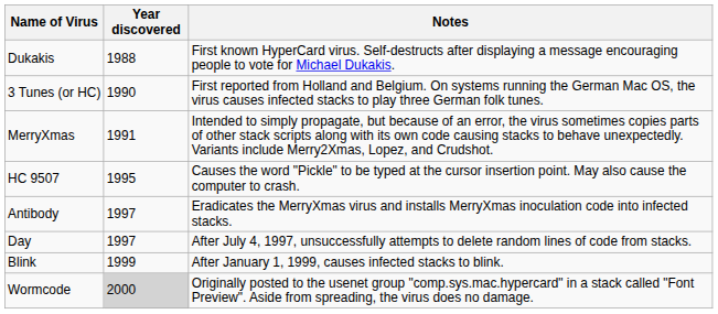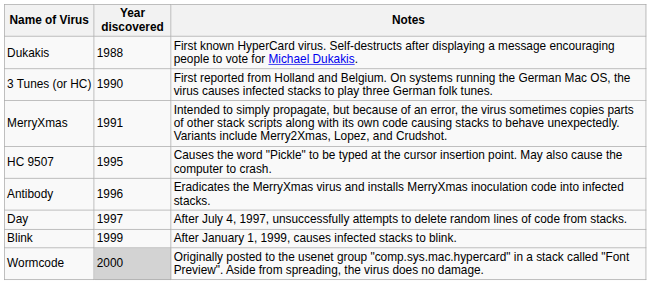Antibody | Year discovered: 1997 -> 1996
